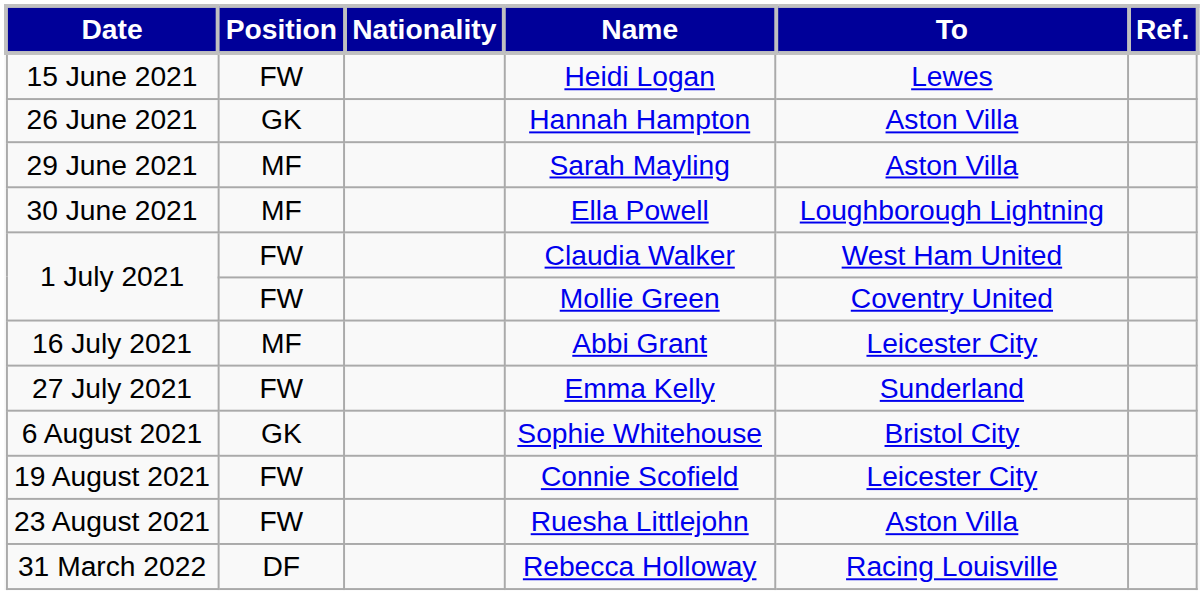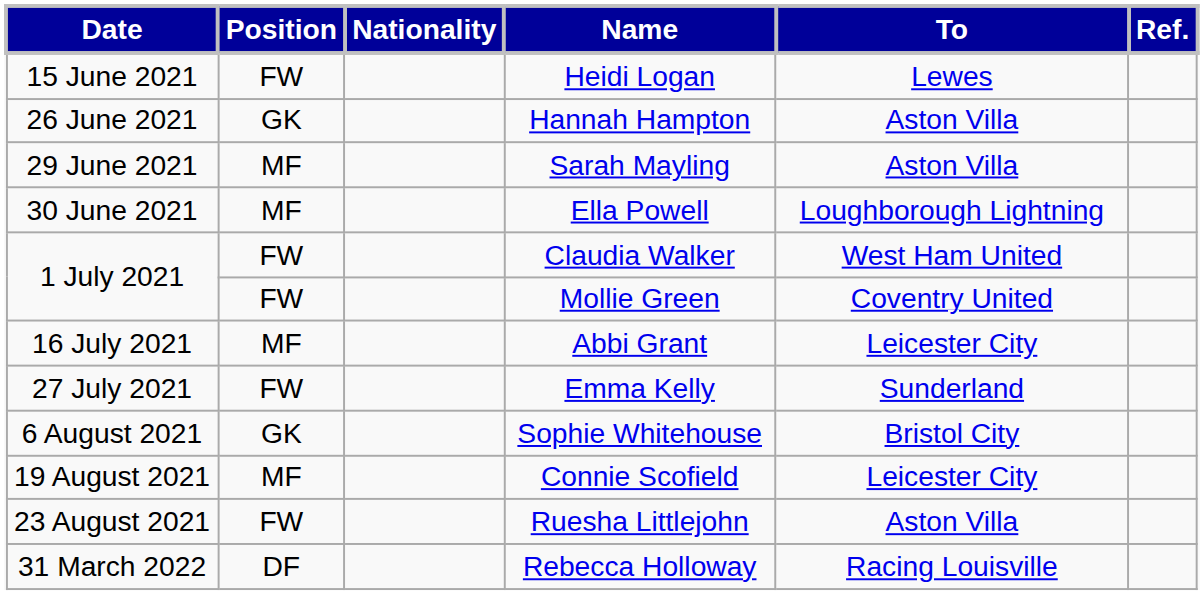Connie Scofield | Position: FW -> MF
